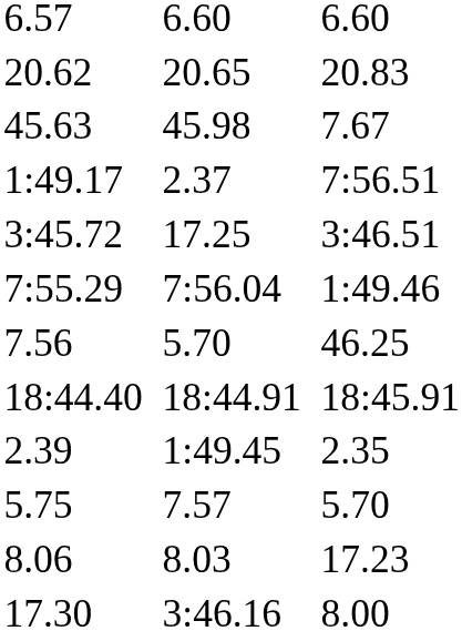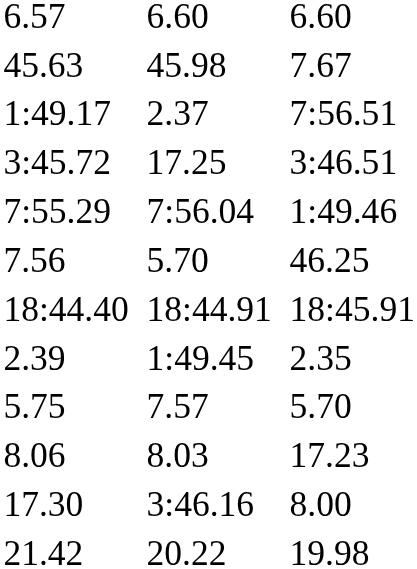- row: 20.62 | 20.65 | 20.83
+ row: 21.42 | 20.22 | 19.98
